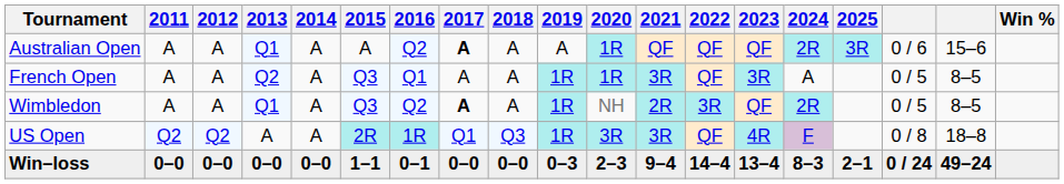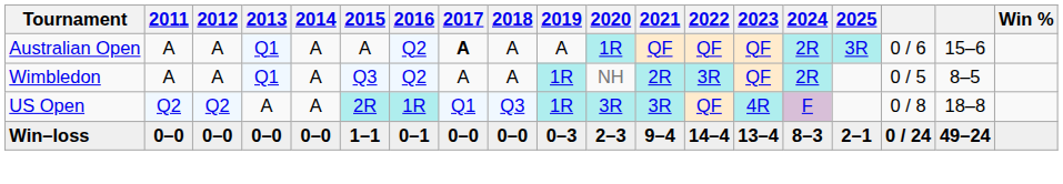- row: French Open | A | A | Q2 | A | Q3 | Q1 | A | A | 1R | 1R | 3R | QF | 3R | A | 0 / 5 | 8–5
Wimbledon | 2017: bold -> normal
